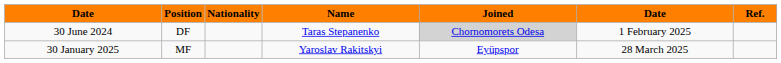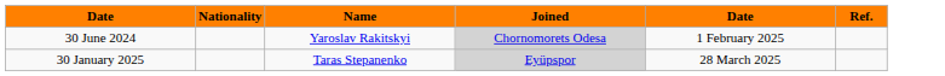- column: Position | DF | MF
30 June 2024 | Name: Taras Stepanenko -> Yaroslav Rakitskyi
30 January 2025 | Name: Yaroslav Rakitskyi -> Taras Stepanenko
30 January 2025 | Joined: no background -> lightgrey background
